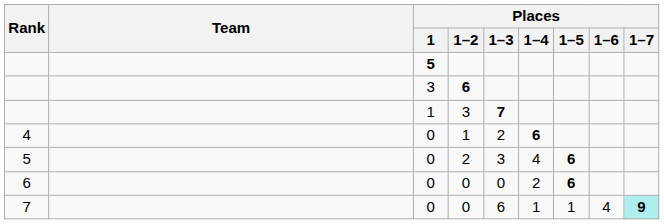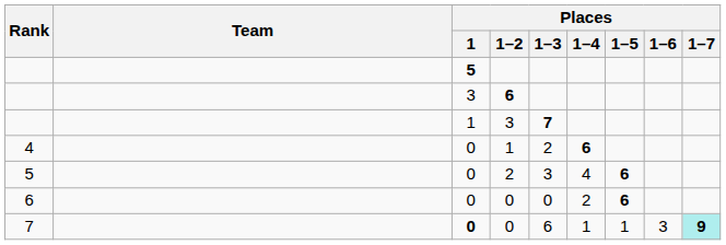7 / 0 | Places / 1: normal -> bold
7 / 0 | Places / 1–6: 4 -> 3
